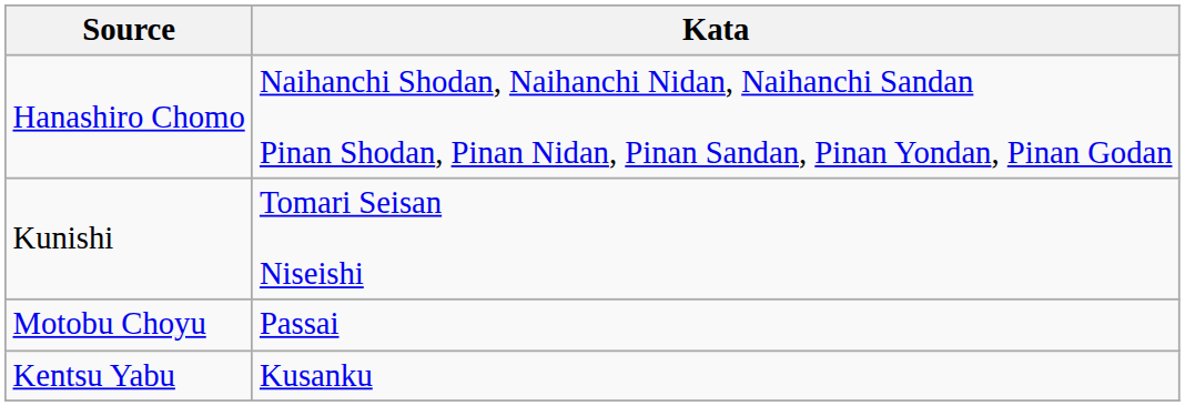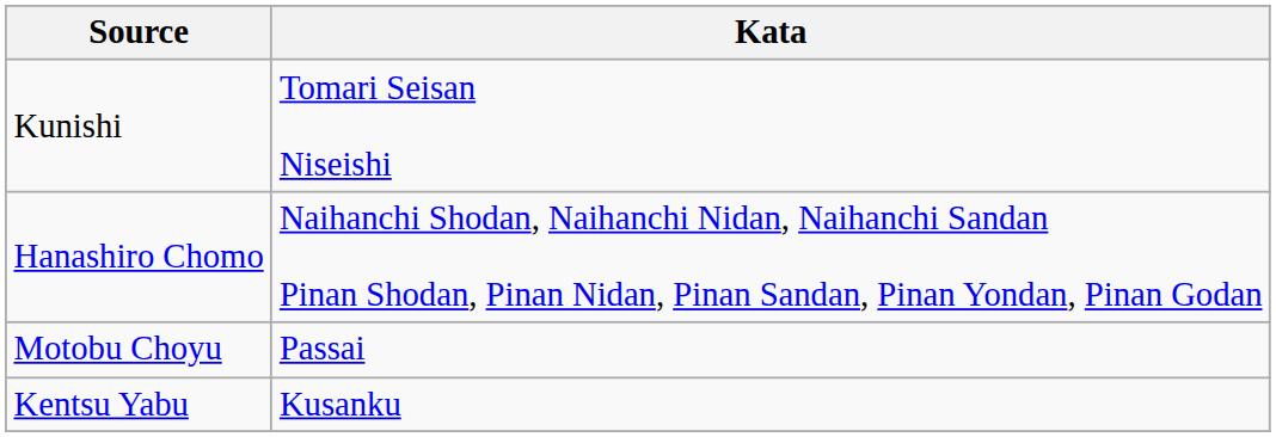rows swapped: Hanashiro Chomo <-> Kunishi
